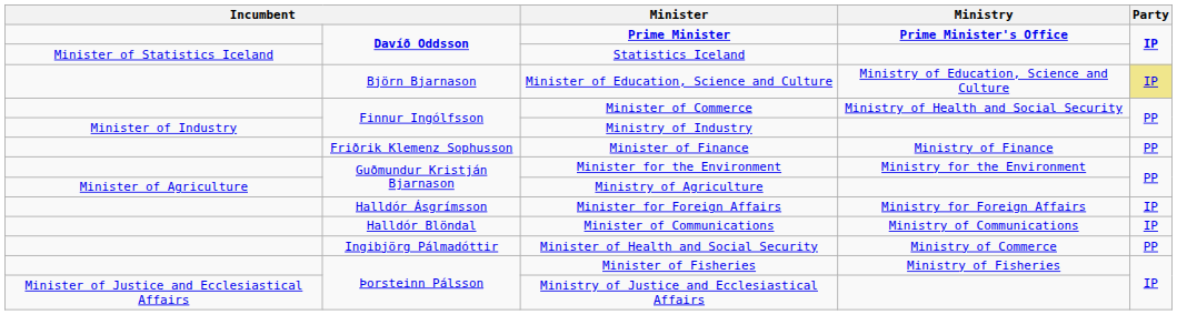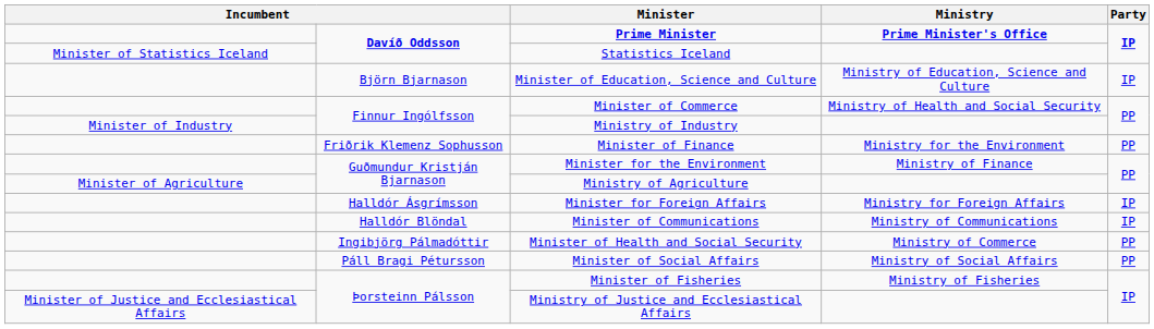Minister of Education, Science and Culture | Party: khaki background -> no background
Minister of Finance | Ministry: Ministry of Finance -> Ministry for the Environment
Minister for the Environment | Ministry: Ministry for the Environment -> Ministry of Finance
+ row: Páll Bragi Pétursson | Minister of Social Affairs | Ministry of Social Affairs | PP
